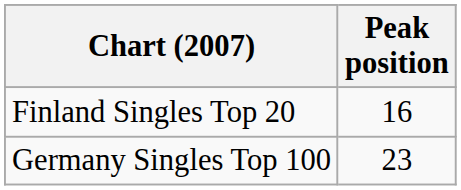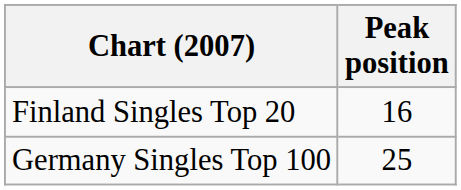Germany Singles Top 100 | Peak position: 23 -> 25
